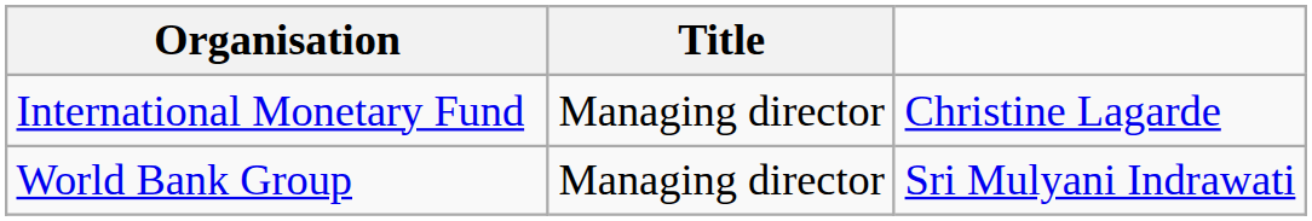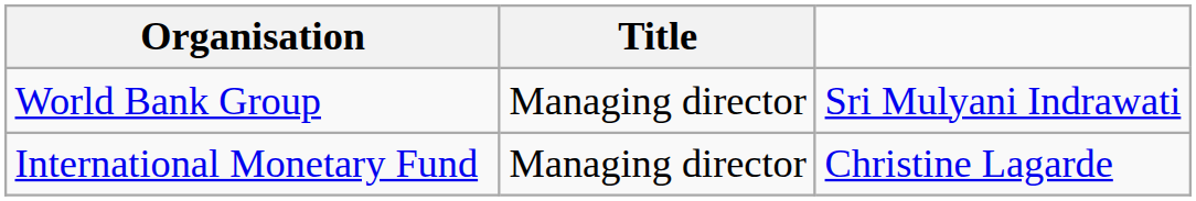rows swapped: International Monetary Fund <-> World Bank Group
